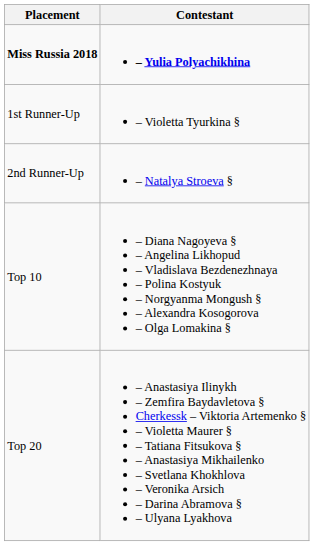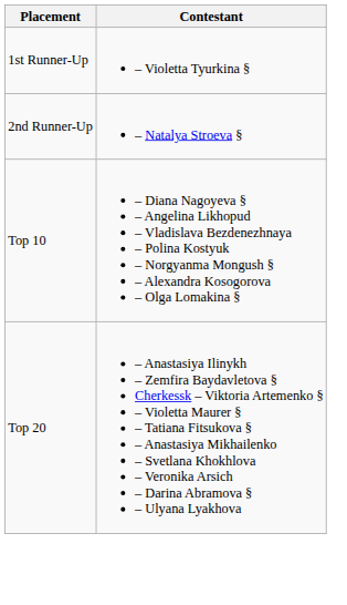- row: Miss Russia 2018 | – Yulia Polyachikhina
